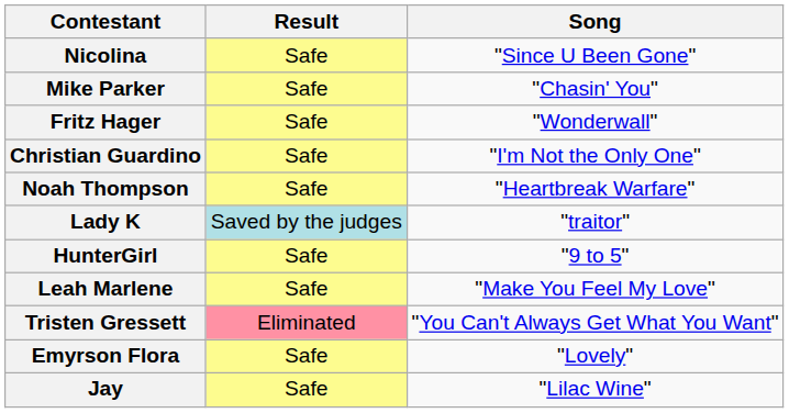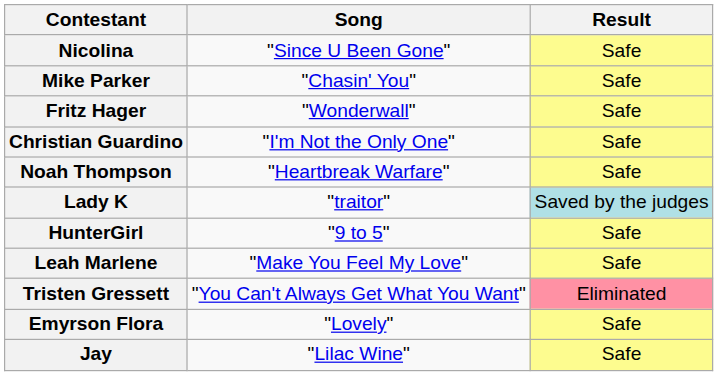columns swapped: Song <-> Result
